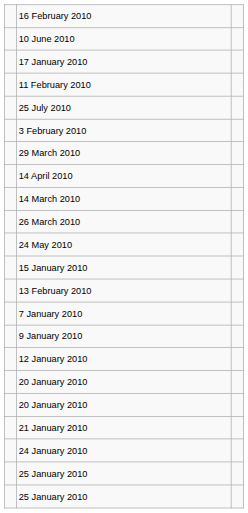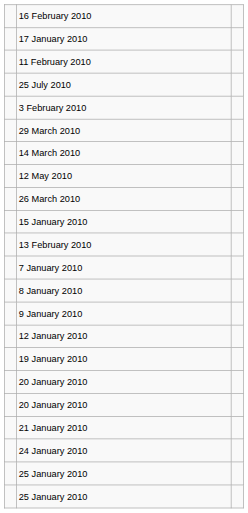- row: 10 June 2010
- row: 14 April 2010
+ row: 12 May 2010
- row: 24 May 2010
+ row: 8 January 2010
+ row: 19 January 2010
